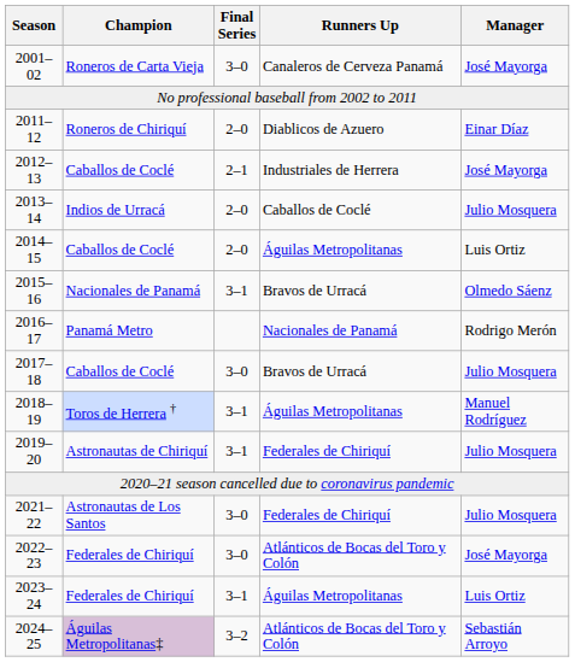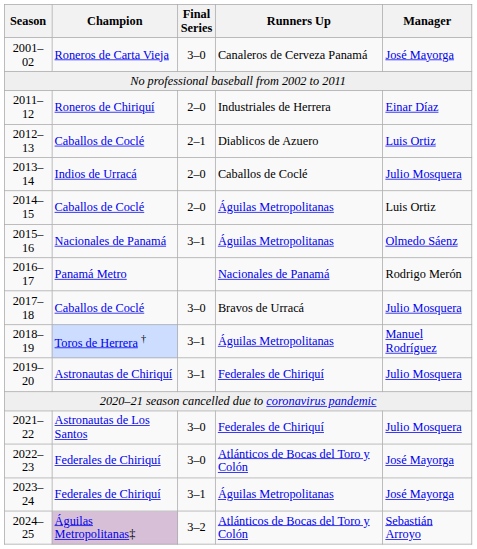2011–12 | Runners Up: Diablicos de Azuero -> Industriales de Herrera
2012–13 | Runners Up: Industriales de Herrera -> Diablicos de Azuero
2012–13 | Manager: José Mayorga -> Luis Ortiz
2015–16 | Runners Up: Bravos de Urracá -> Águilas Metropolitanas
2023–24 | Manager: Luis Ortiz -> José Mayorga
